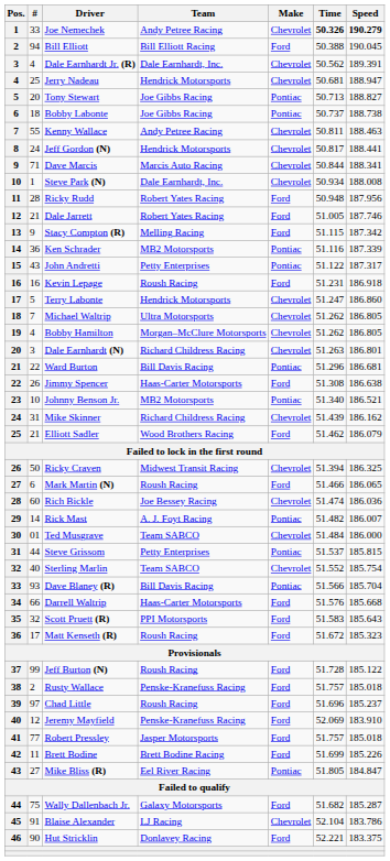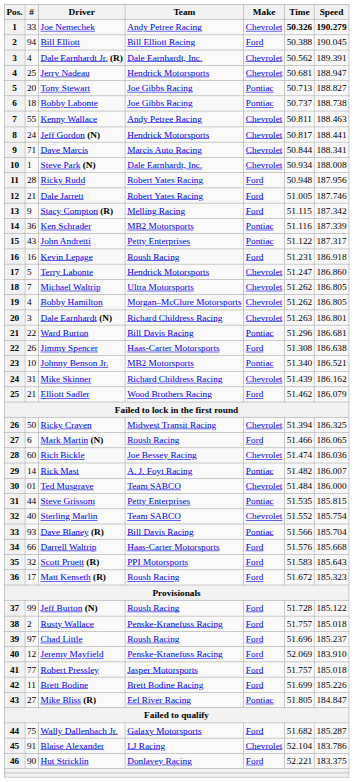Steve Grissom | Time: 51.537 -> 51.535
